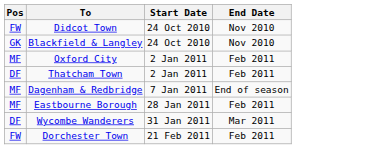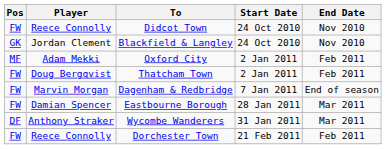+ column: Player | Reece Connolly | Jordan Clement | Adam Mekki | Doug Bergqvist | Marvin Morgan | Damian Spencer | Anthony Straker | Reece Connolly
Thatcham Town | Pos: DF -> FW
Dagenham & Redbridge | Pos: MF -> FW
Eastbourne Borough | Pos: MF -> FW
Eastbourne Borough | End Date: Feb 2011 -> Mar 2011
